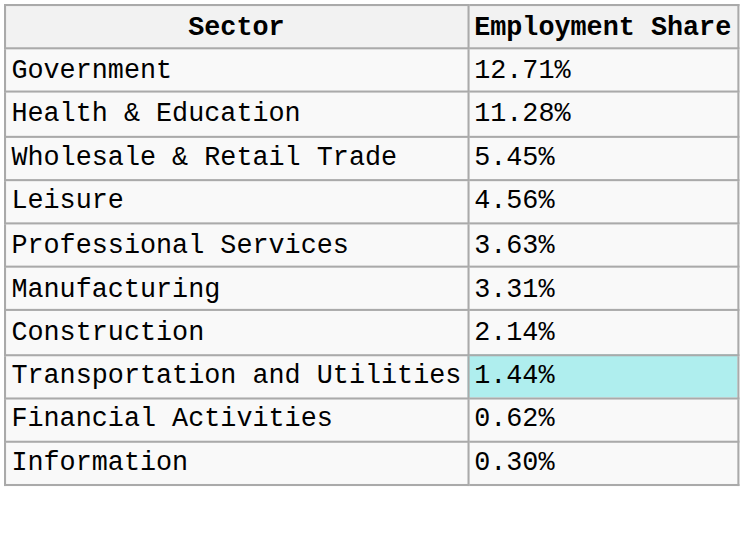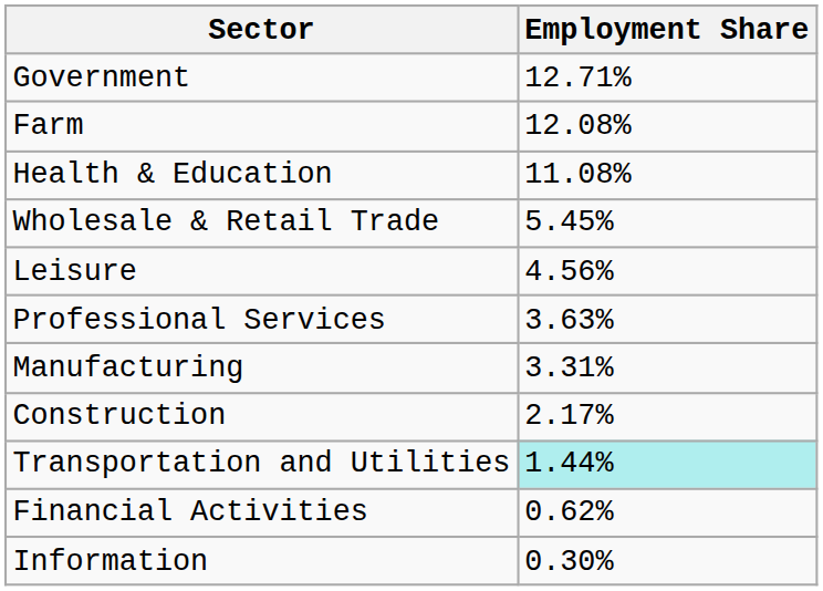+ row: Farm | 12.08%
Health & Education | Employment Share: 11.28% -> 11.08%
Construction | Employment Share: 2.14% -> 2.17%
